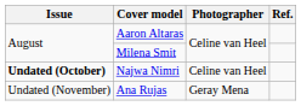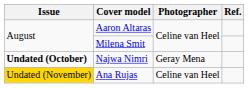Najwa Nimri | Photographer: Celine van Heel -> Geray Mena
Ana Rujas | Issue: no background -> gold background
Ana Rujas | Photographer: Geray Mena -> Celine van Heel
